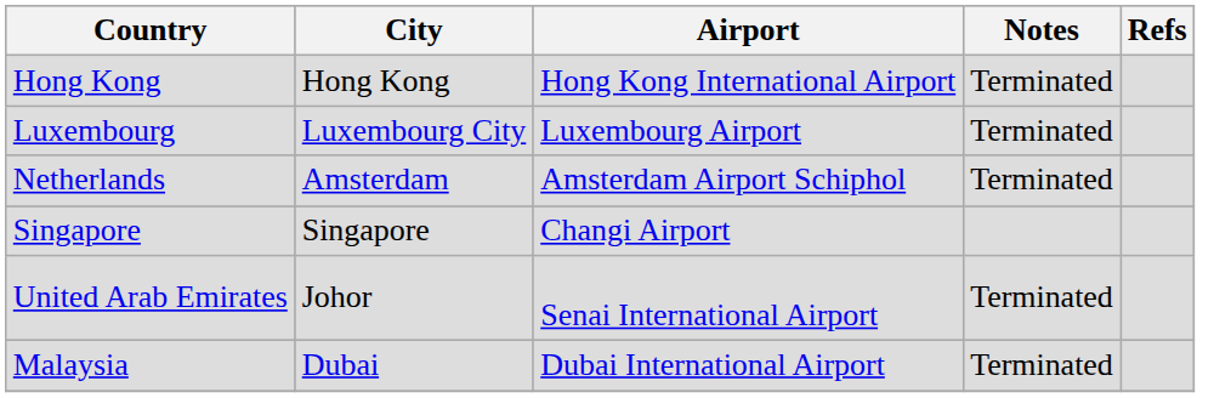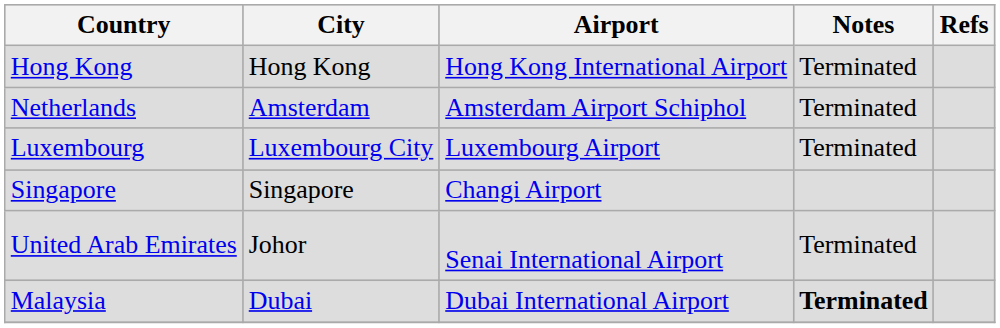rows swapped: Luxembourg <-> Netherlands
Malaysia | Notes: normal -> bold
